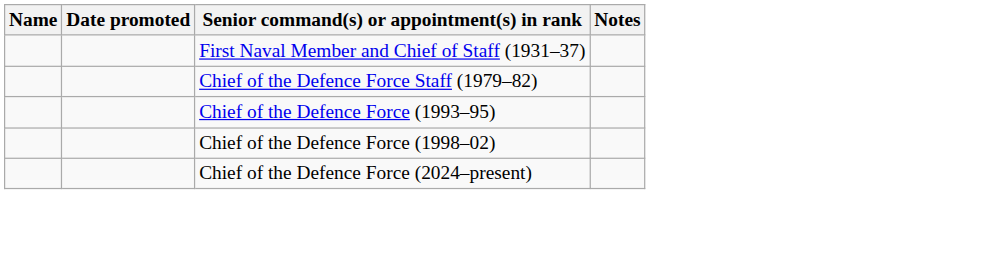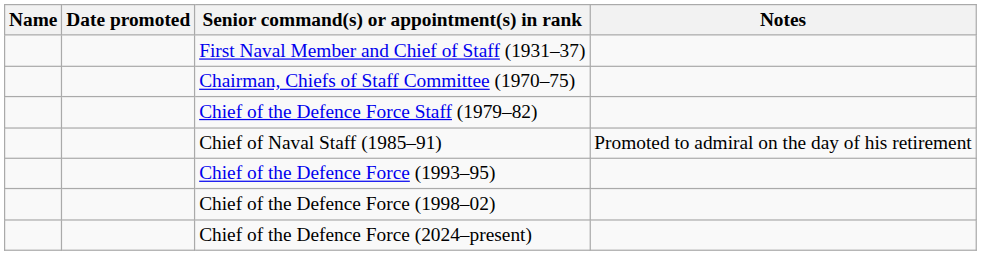+ row: Chairman, Chiefs of Staff Committee (1970–75)
+ row: Chief of Naval Staff (1985–91) | Promoted to admiral on the day of his retirement
